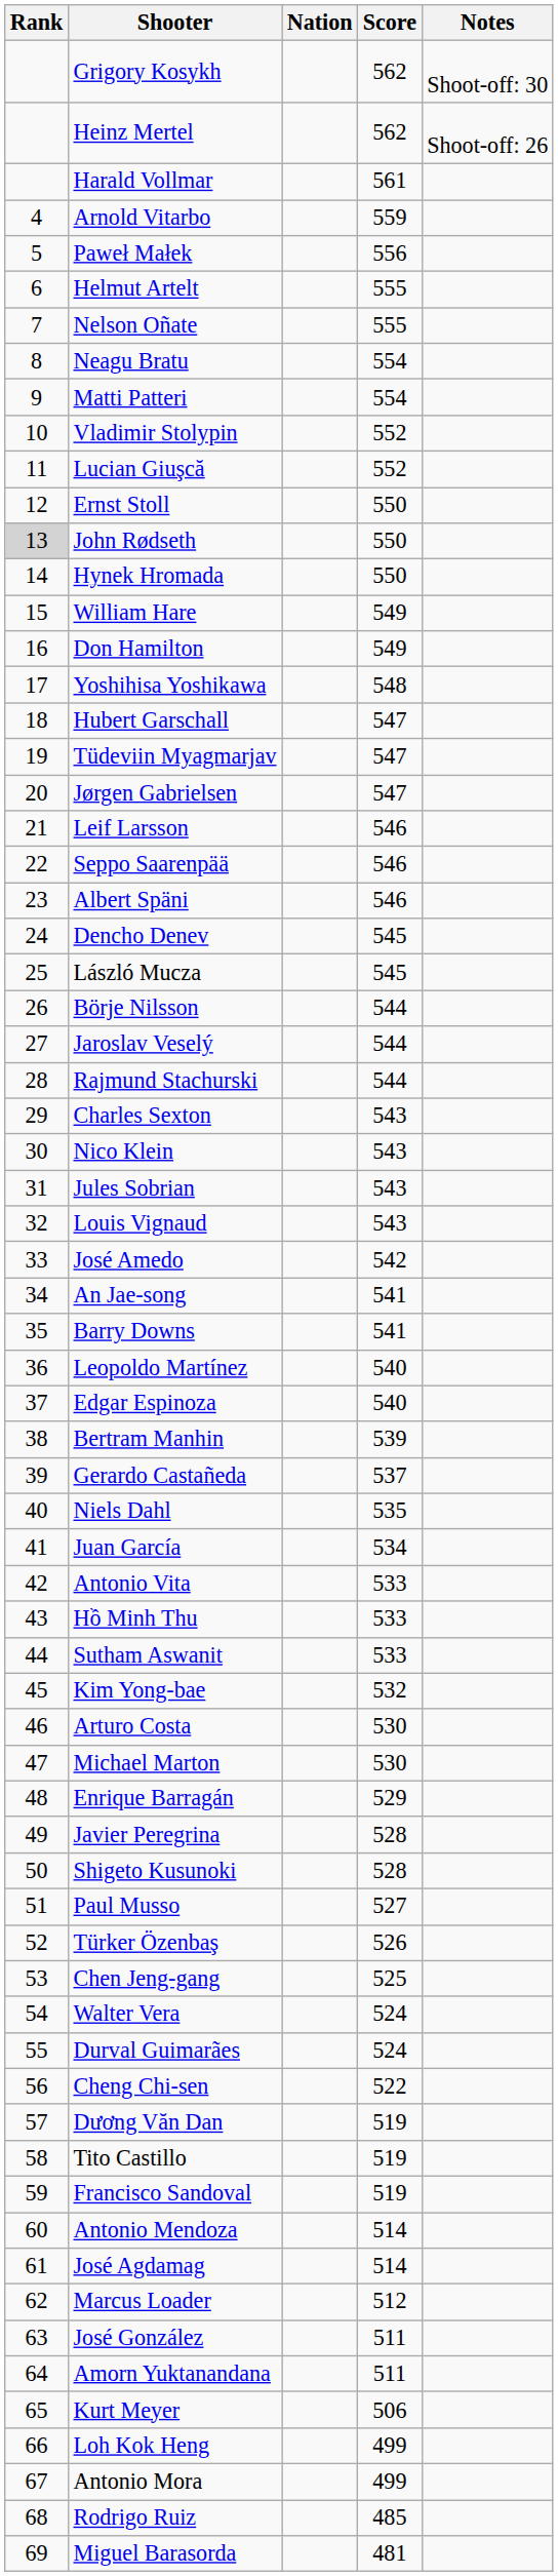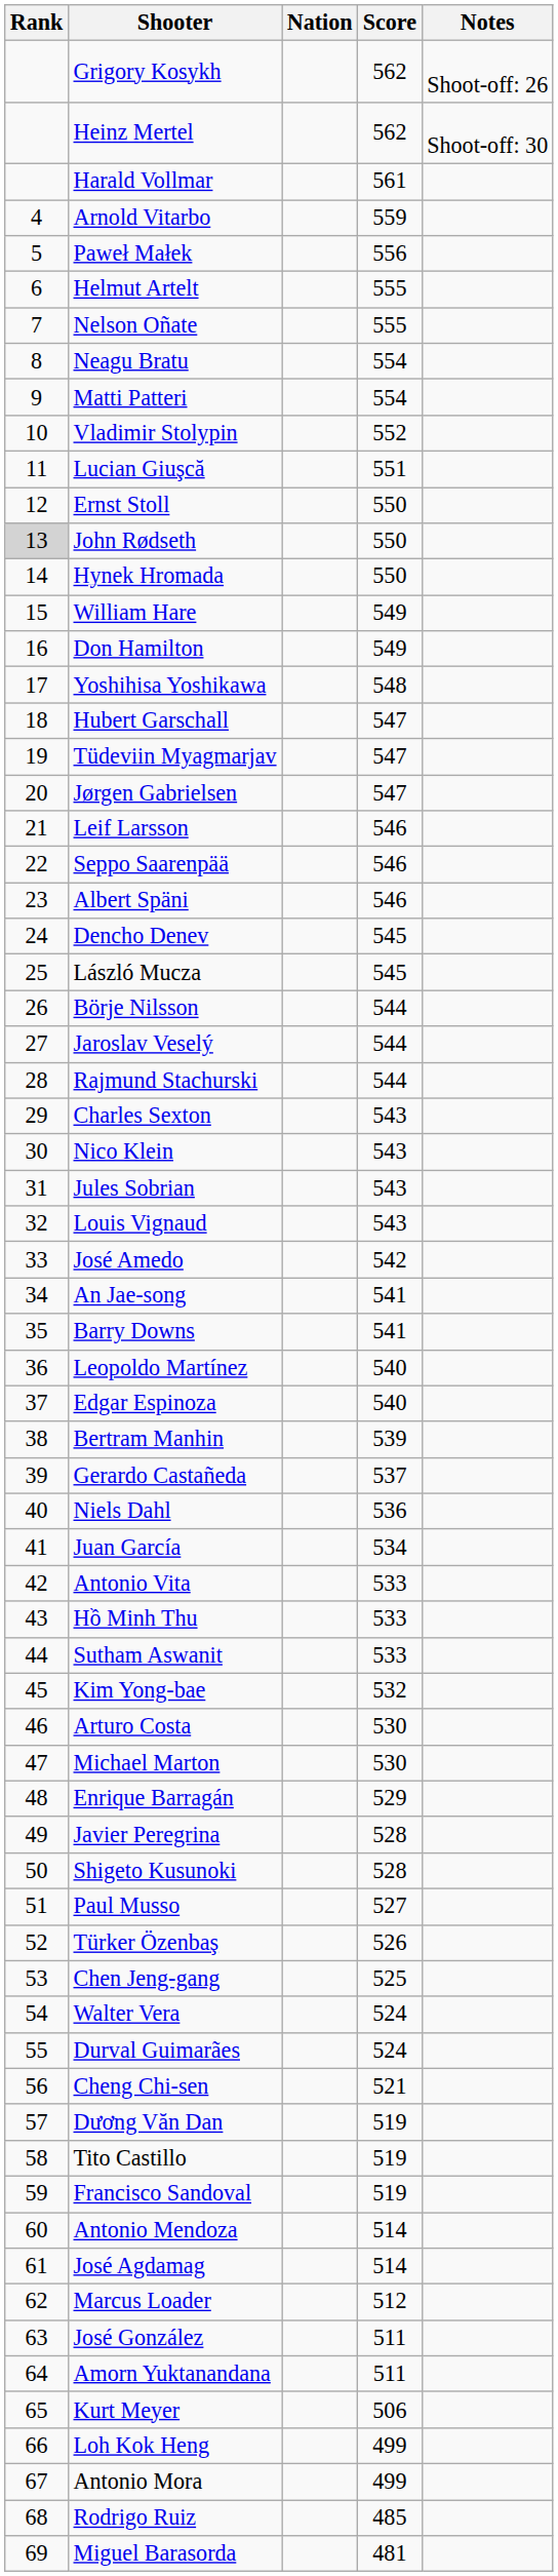Grigory Kosykh | Notes: Shoot-off: 30 -> Shoot-off: 26
Heinz Mertel | Notes: Shoot-off: 26 -> Shoot-off: 30
Lucian Giuşcă | Score: 552 -> 551
Niels Dahl | Score: 535 -> 536
Cheng Chi-sen | Score: 522 -> 521
